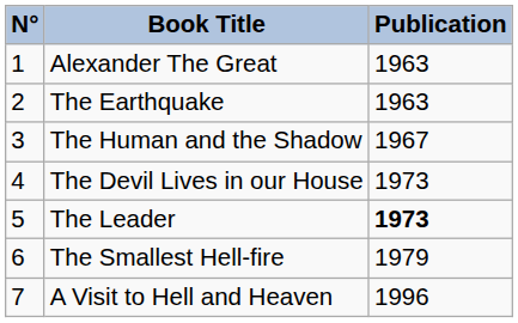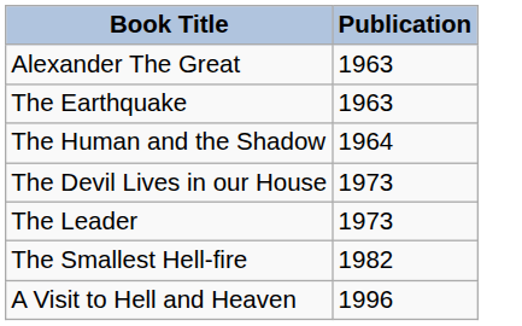- column: N° | 1 | 2 | 3 | 4 | 5 | 6 | 7
The Human and the Shadow | Publication: 1967 -> 1964
The Leader | Publication: bold -> normal
The Smallest Hell-fire | Publication: 1979 -> 1982
